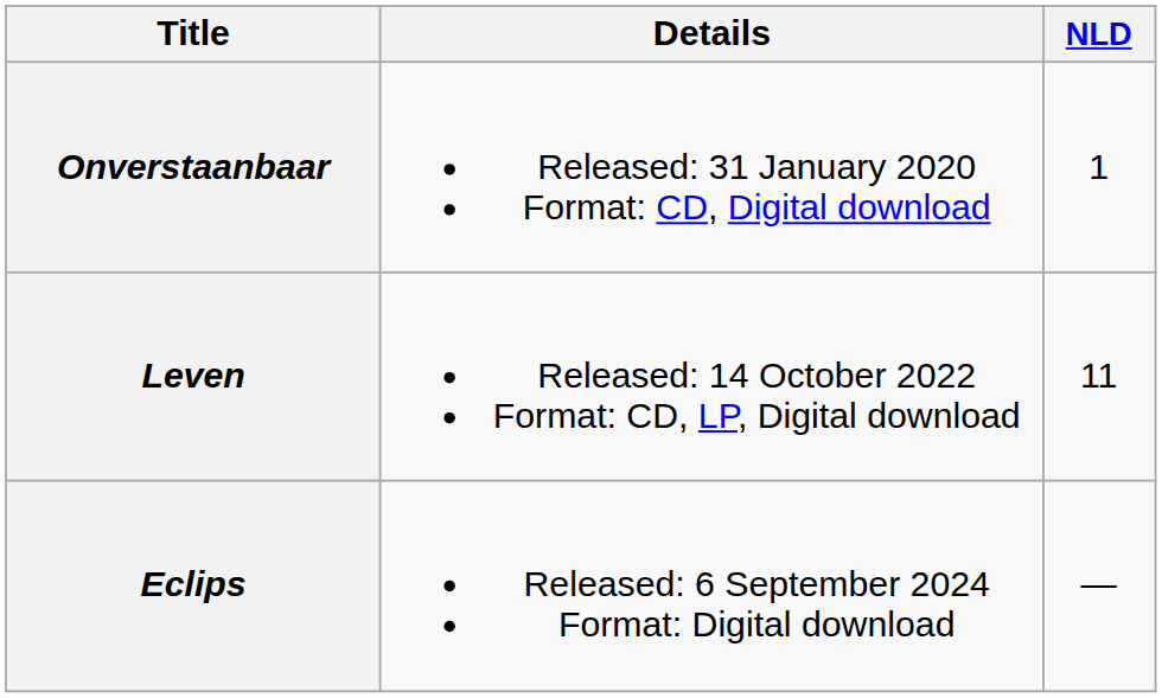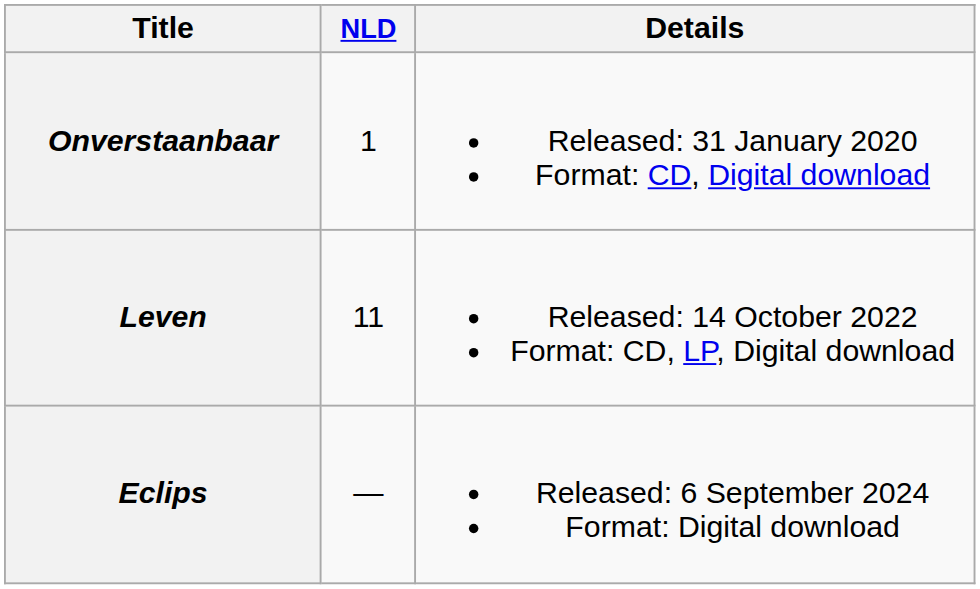columns swapped: Details <-> NLD
